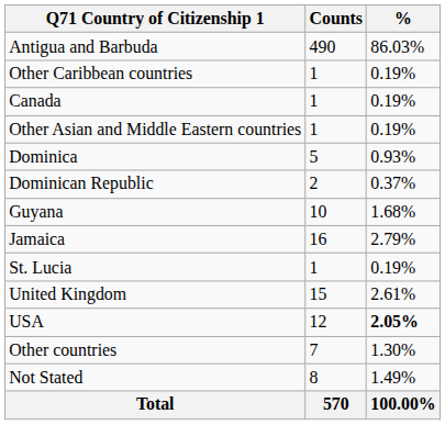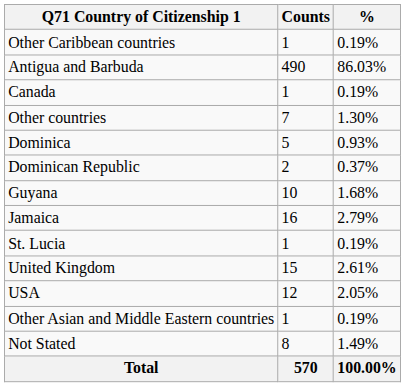rows swapped: Antigua and Barbuda <-> Other Caribbean countries
rows swapped: Other Asian and Middle Eastern countries <-> Other countries
USA | %: bold -> normal
